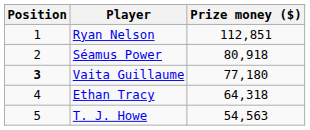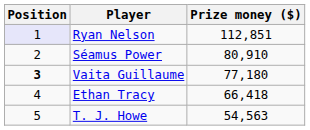Ryan Nelson | Position: no background -> lavender background
Séamus Power | Prize money ($): 80,918 -> 80,910
Ethan Tracy | Prize money ($): 64,318 -> 66,418
